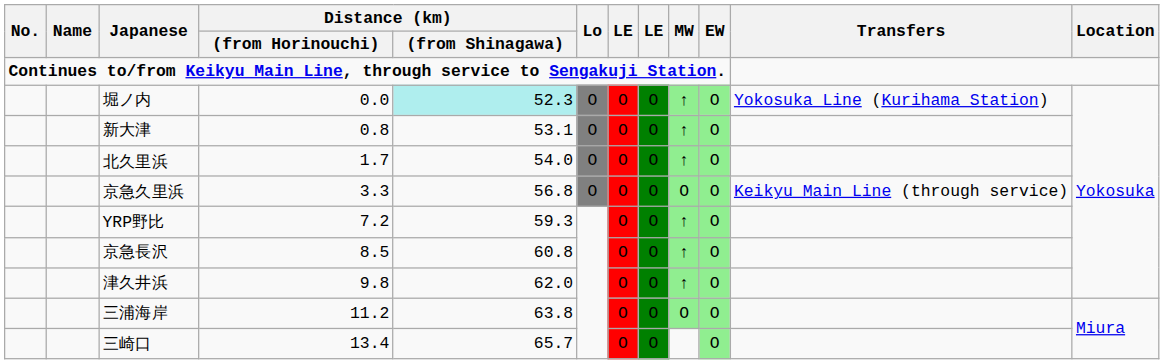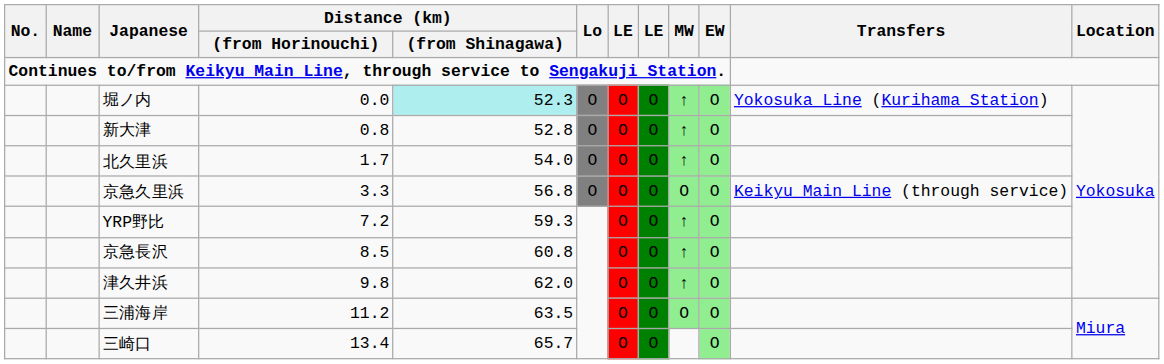新大津 | Distance (km) / (from Shinagawa): 53.1 -> 52.8
三浦海岸 | Distance (km) / (from Shinagawa): 63.8 -> 63.5
